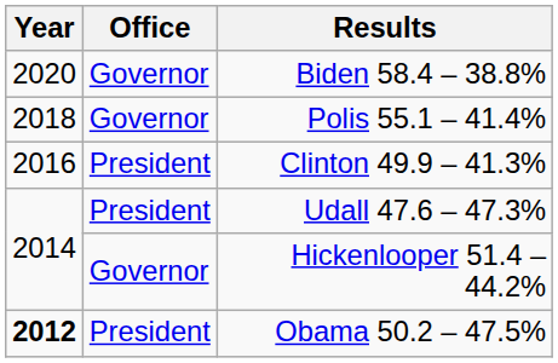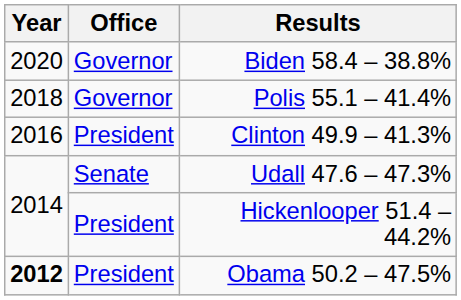Udall 47.6 – 47.3% | Office: President -> Senate
Hickenlooper 51.4 – 44.2% | Office: Governor -> President
